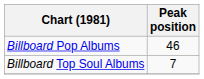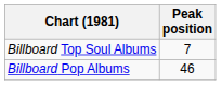rows swapped: Billboard Pop Albums <-> Billboard Top Soul Albums
